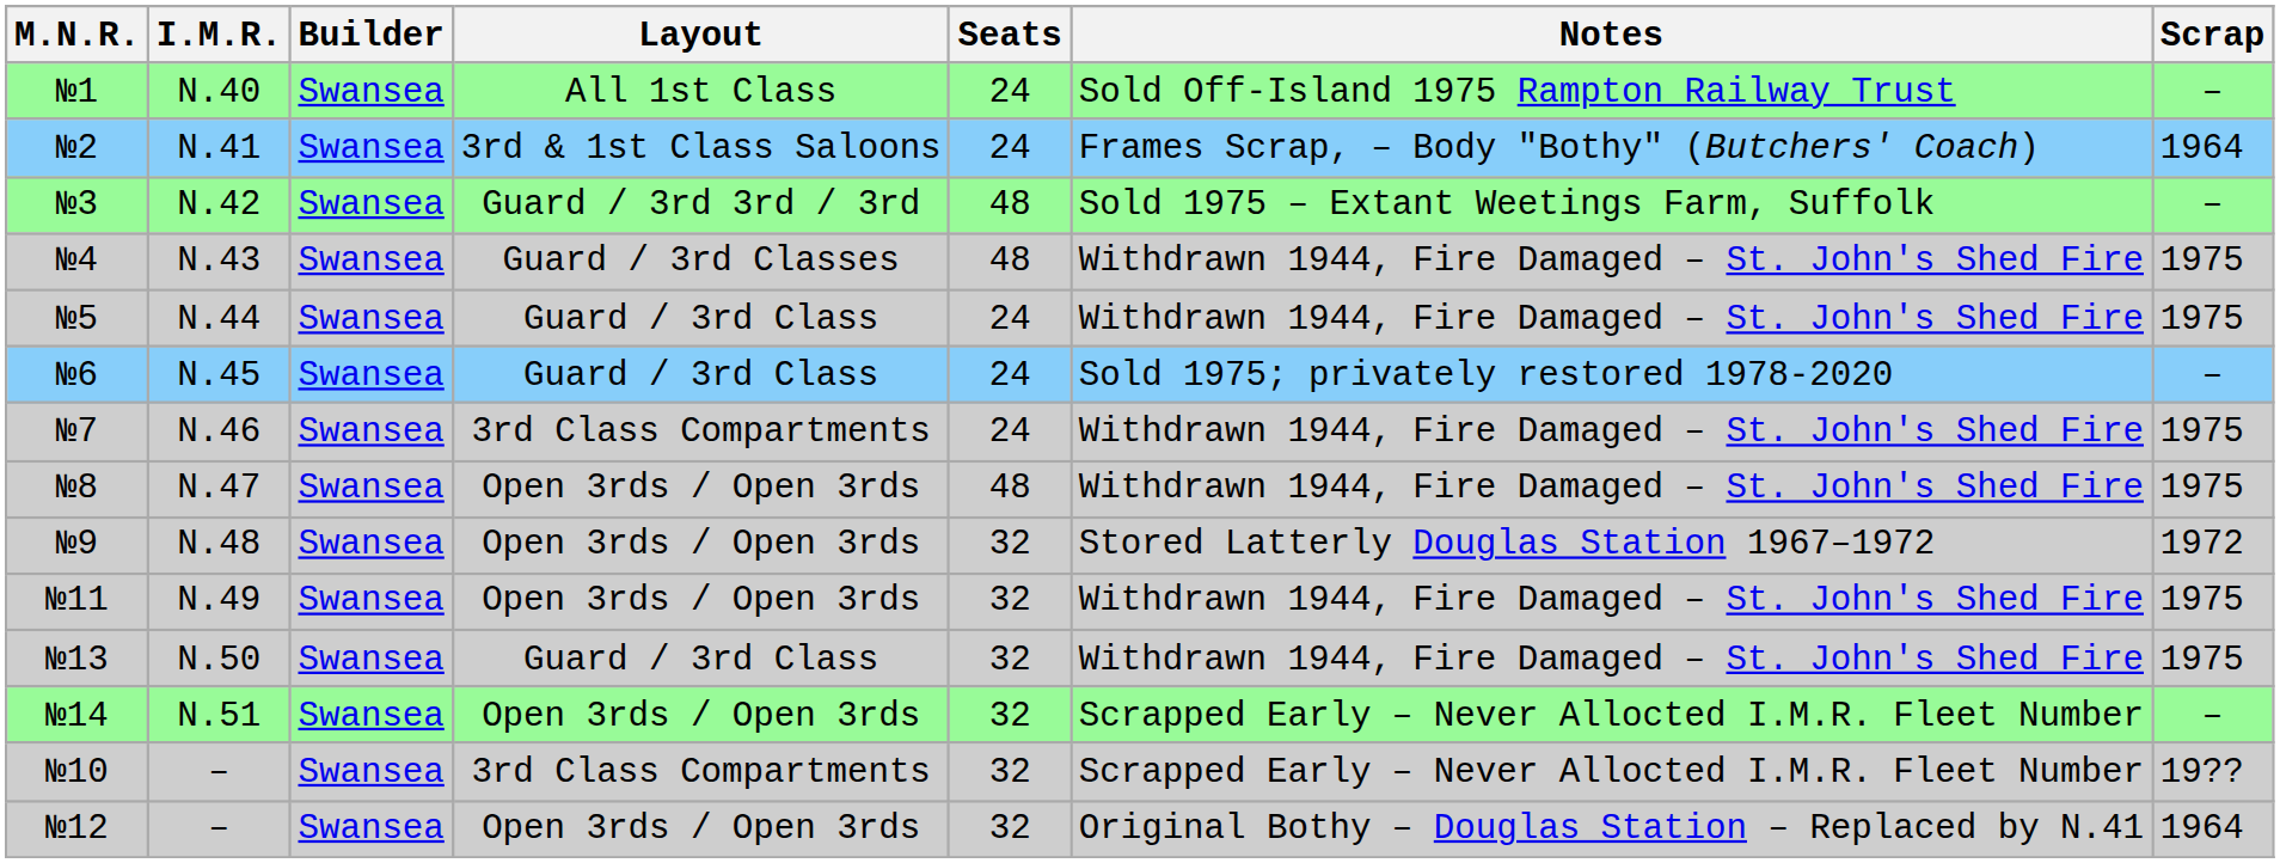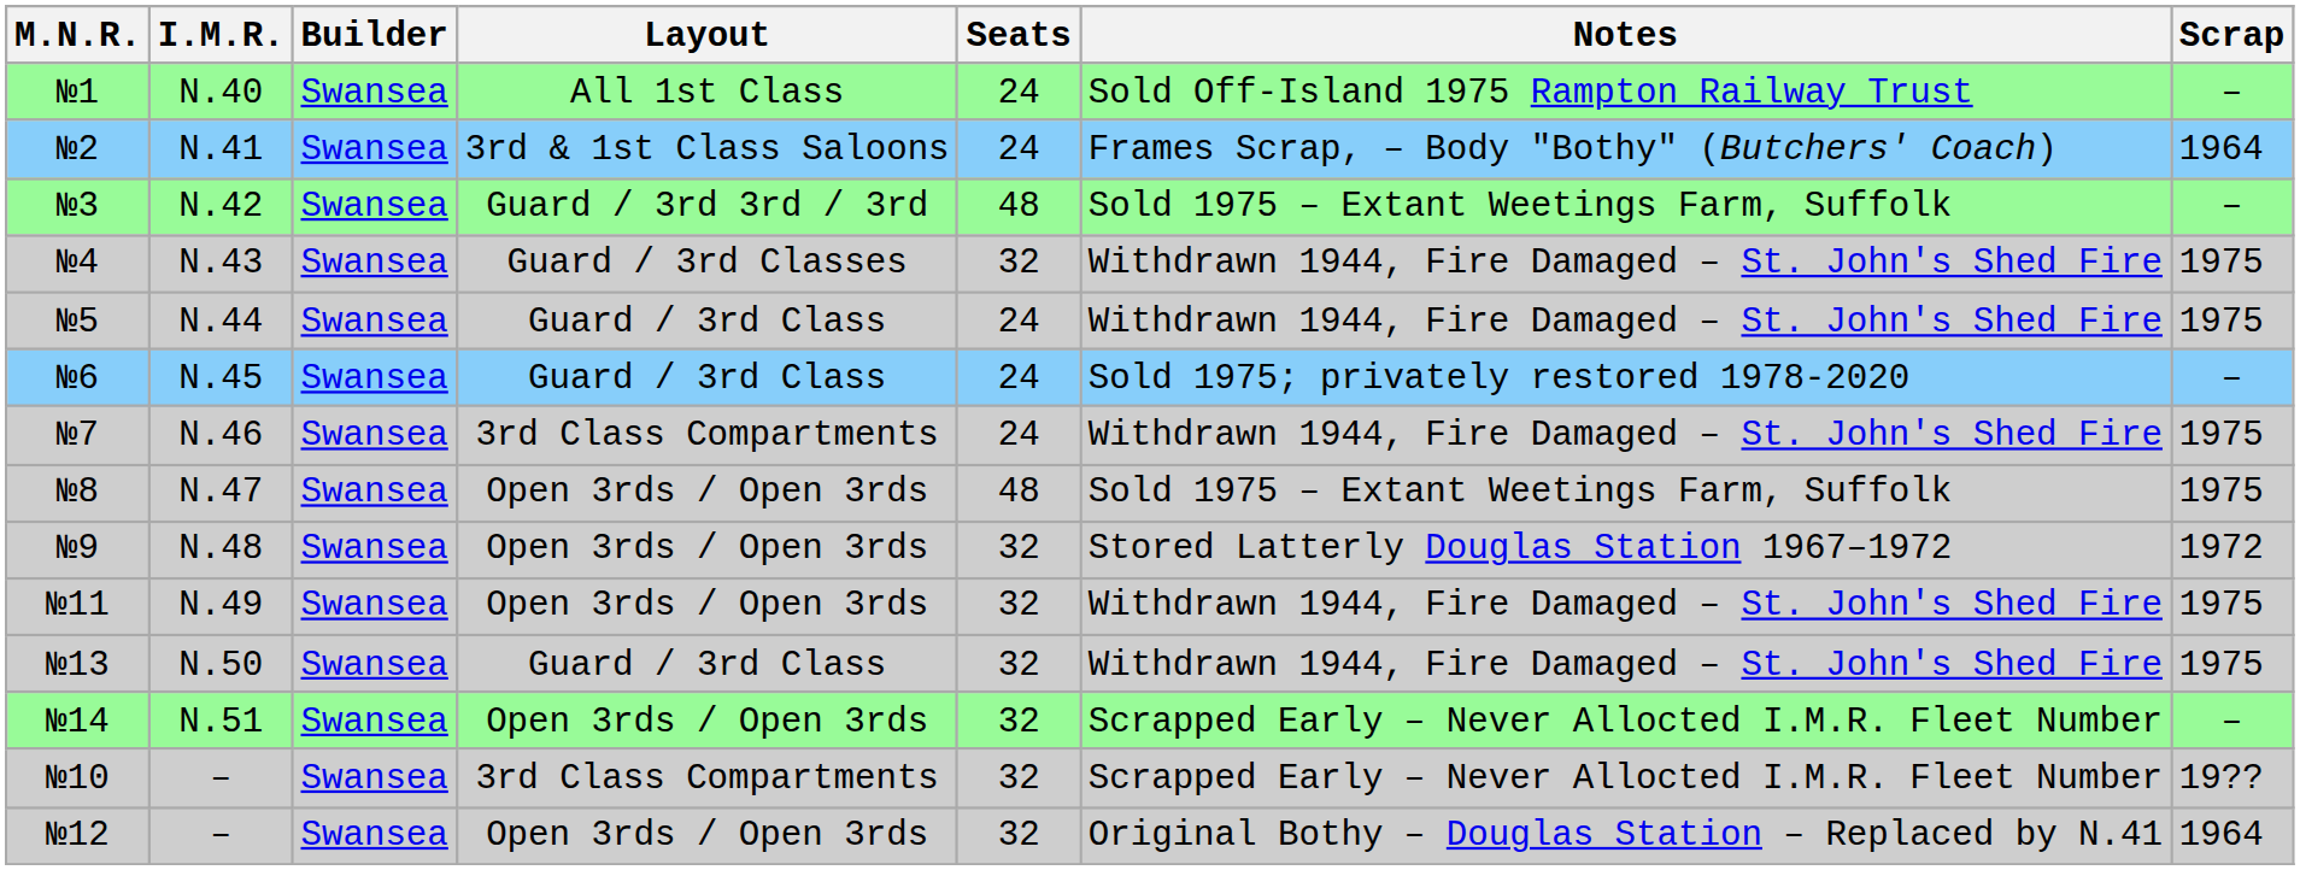№4 | Seats: 48 -> 32
№8 | Notes: Withdrawn 1944, Fire Damaged – St. John's Shed Fire -> Sold 1975 – Extant Weetings Farm, Suffolk
